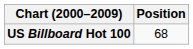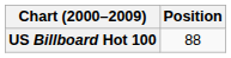US Billboard Hot 100 | Position: 68 -> 88
